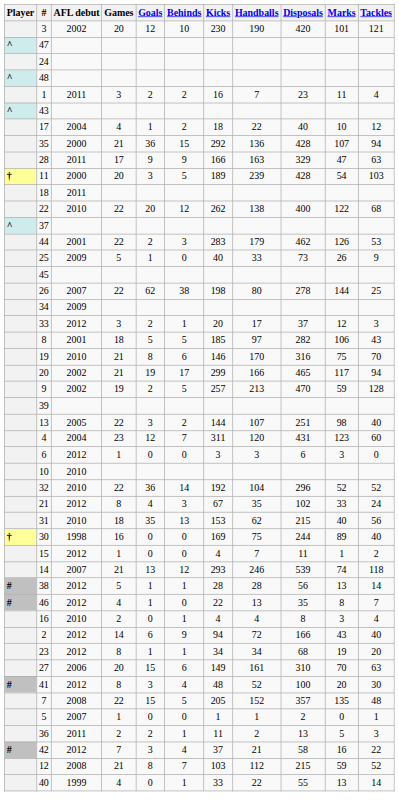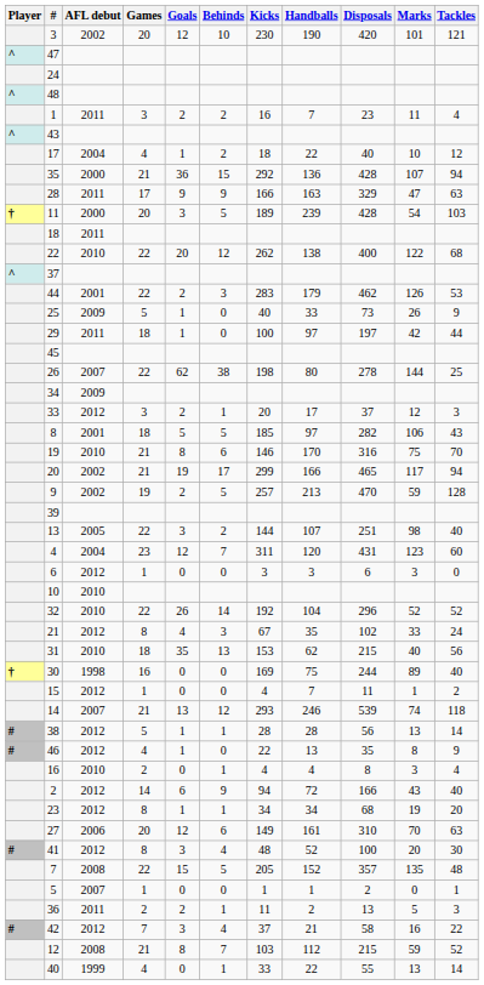+ row: 29 | 2011 | 18 | 1 | 0 | 100 | 97 | 197 | 42 | 44
32 | Goals: 36 -> 26
46 | Tackles: 7 -> 9
27 | Goals: 15 -> 12
